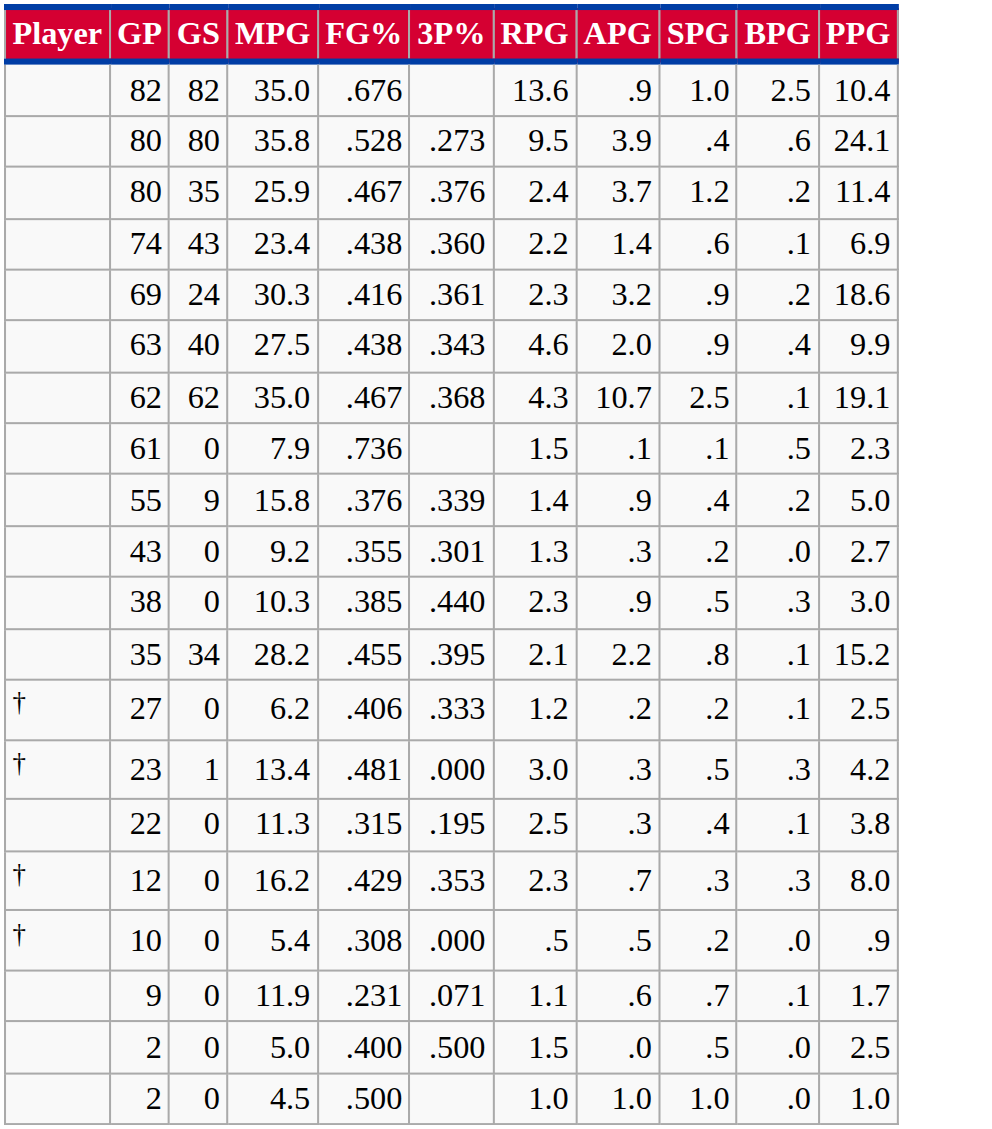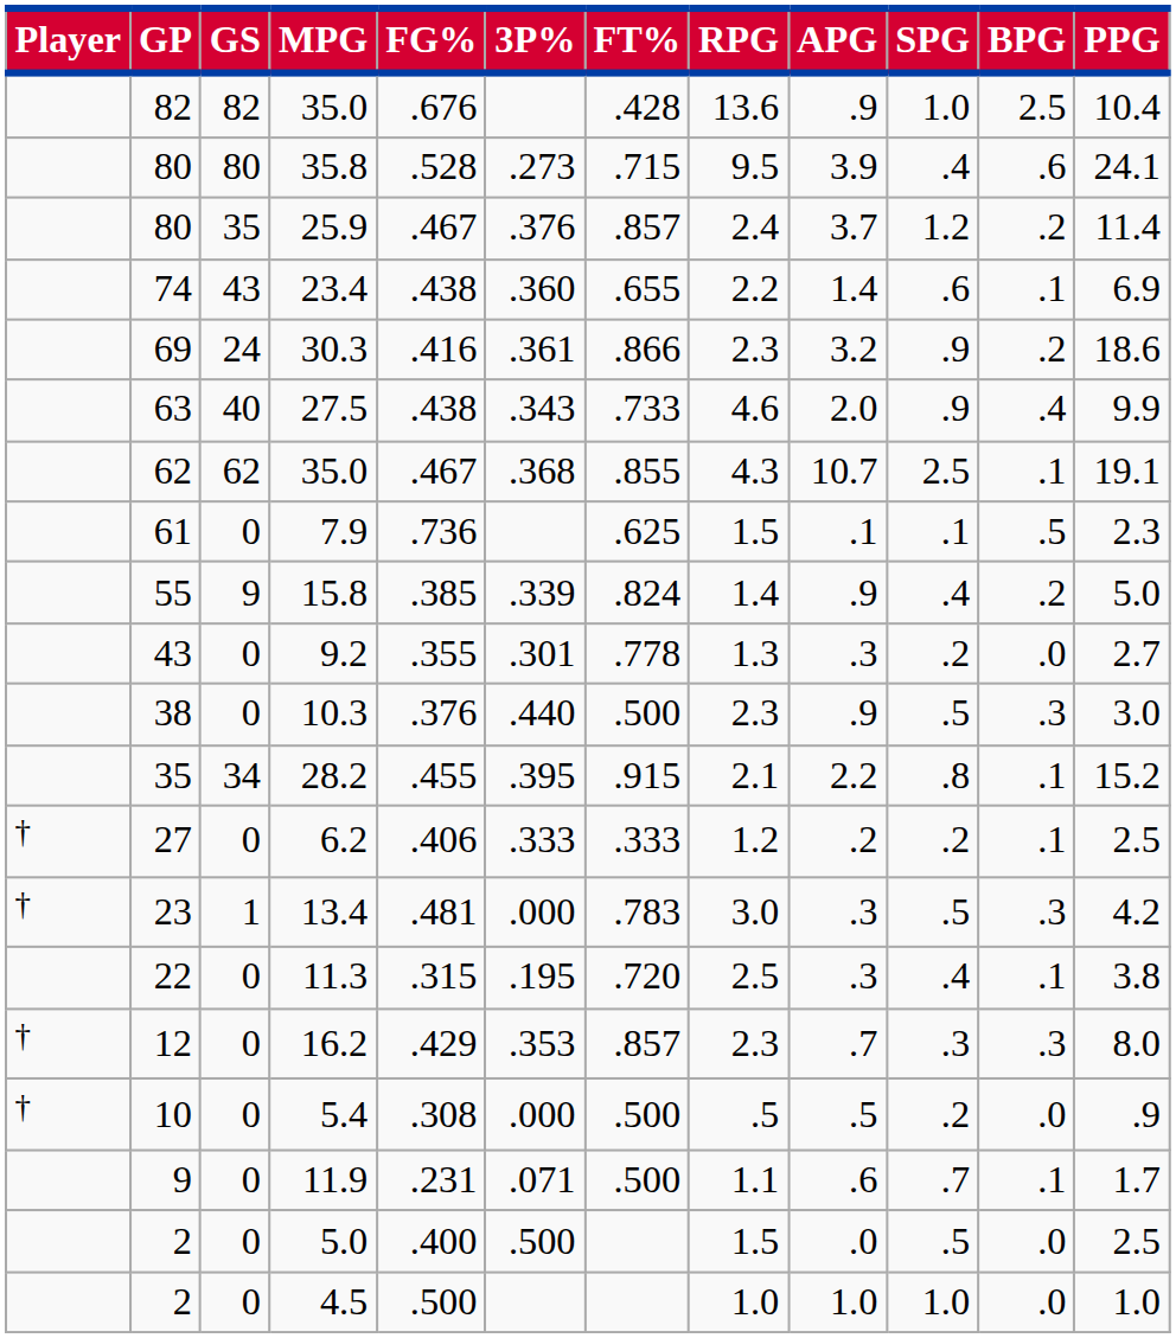+ column: FT% | .428 | .715 | .857 | .655 | .866 | .733 | .855 | .625 | .824 | .778 | .500 | .915 | .333 | .783 | .720 | .857 | .500 | .500
15.8 | FG%: .376 -> .385
10.3 | FG%: .385 -> .376
